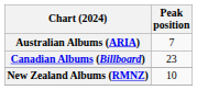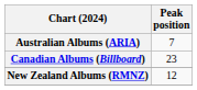New Zealand Albums (RMNZ) | Peak position: 10 -> 12
